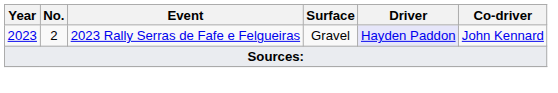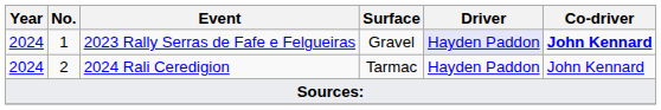2023 Rally Serras de Fafe e Felgueiras | Year: 2023 -> 2024
2023 Rally Serras de Fafe e Felgueiras | No.: 2 -> 1
2023 Rally Serras de Fafe e Felgueiras | Co-driver: normal -> bold
+ row: 2024 | 2 | 2024 Rali Ceredigion | Tarmac | Hayden Paddon | John Kennard
